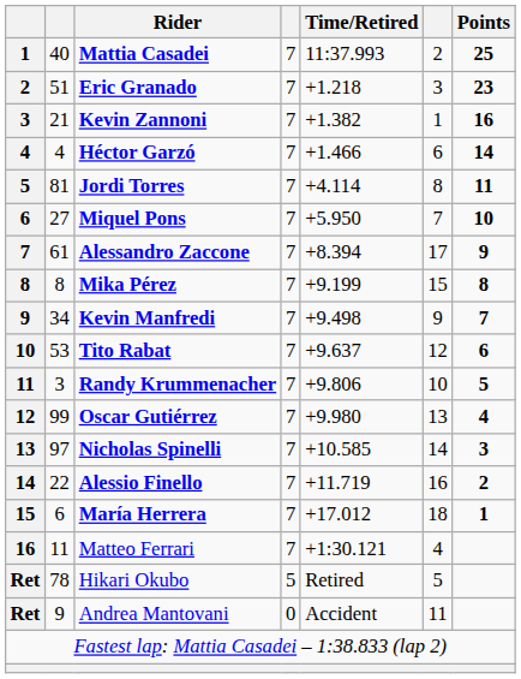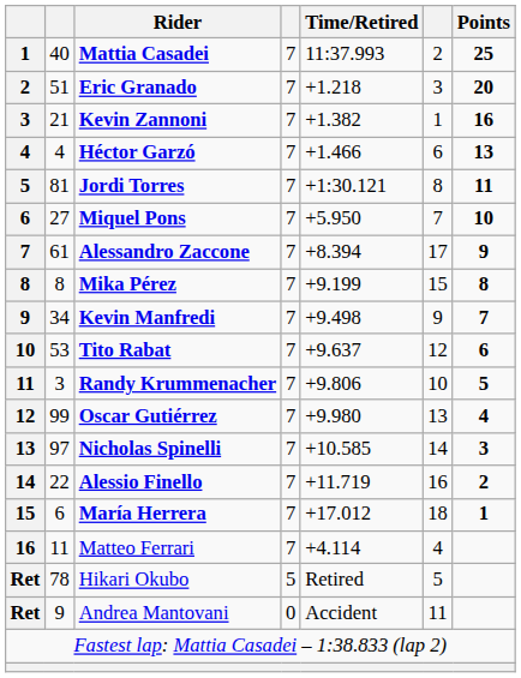Eric Granado | Points: 23 -> 20
Héctor Garzó | Points: 14 -> 13
Jordi Torres | Time/Retired: +4.114 -> +1:30.121
Matteo Ferrari | Time/Retired: +1:30.121 -> +4.114
